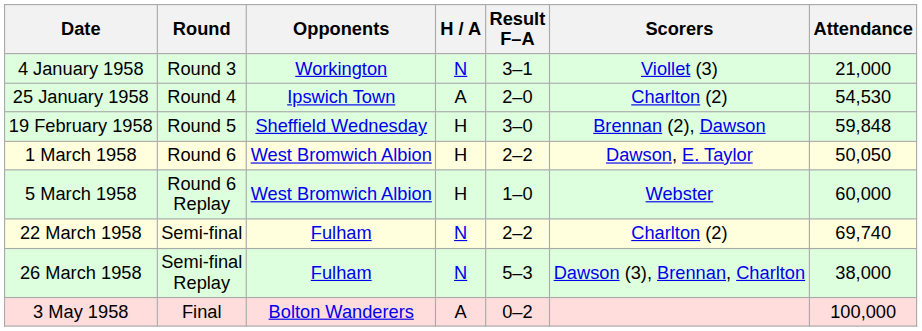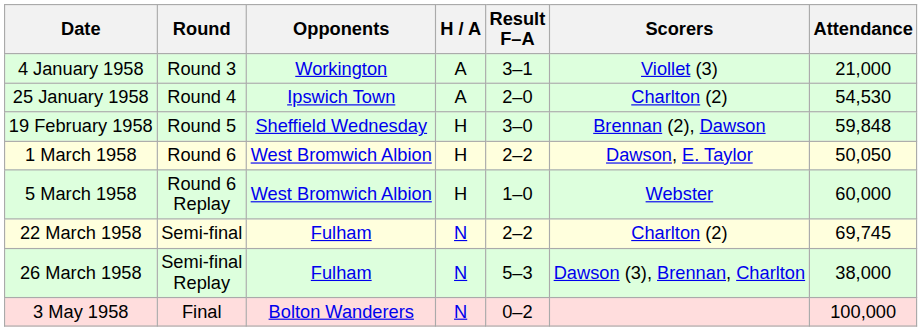4 January 1958 | H / A: N -> A
22 March 1958 | Attendance: 69,740 -> 69,745
3 May 1958 | H / A: A -> N
